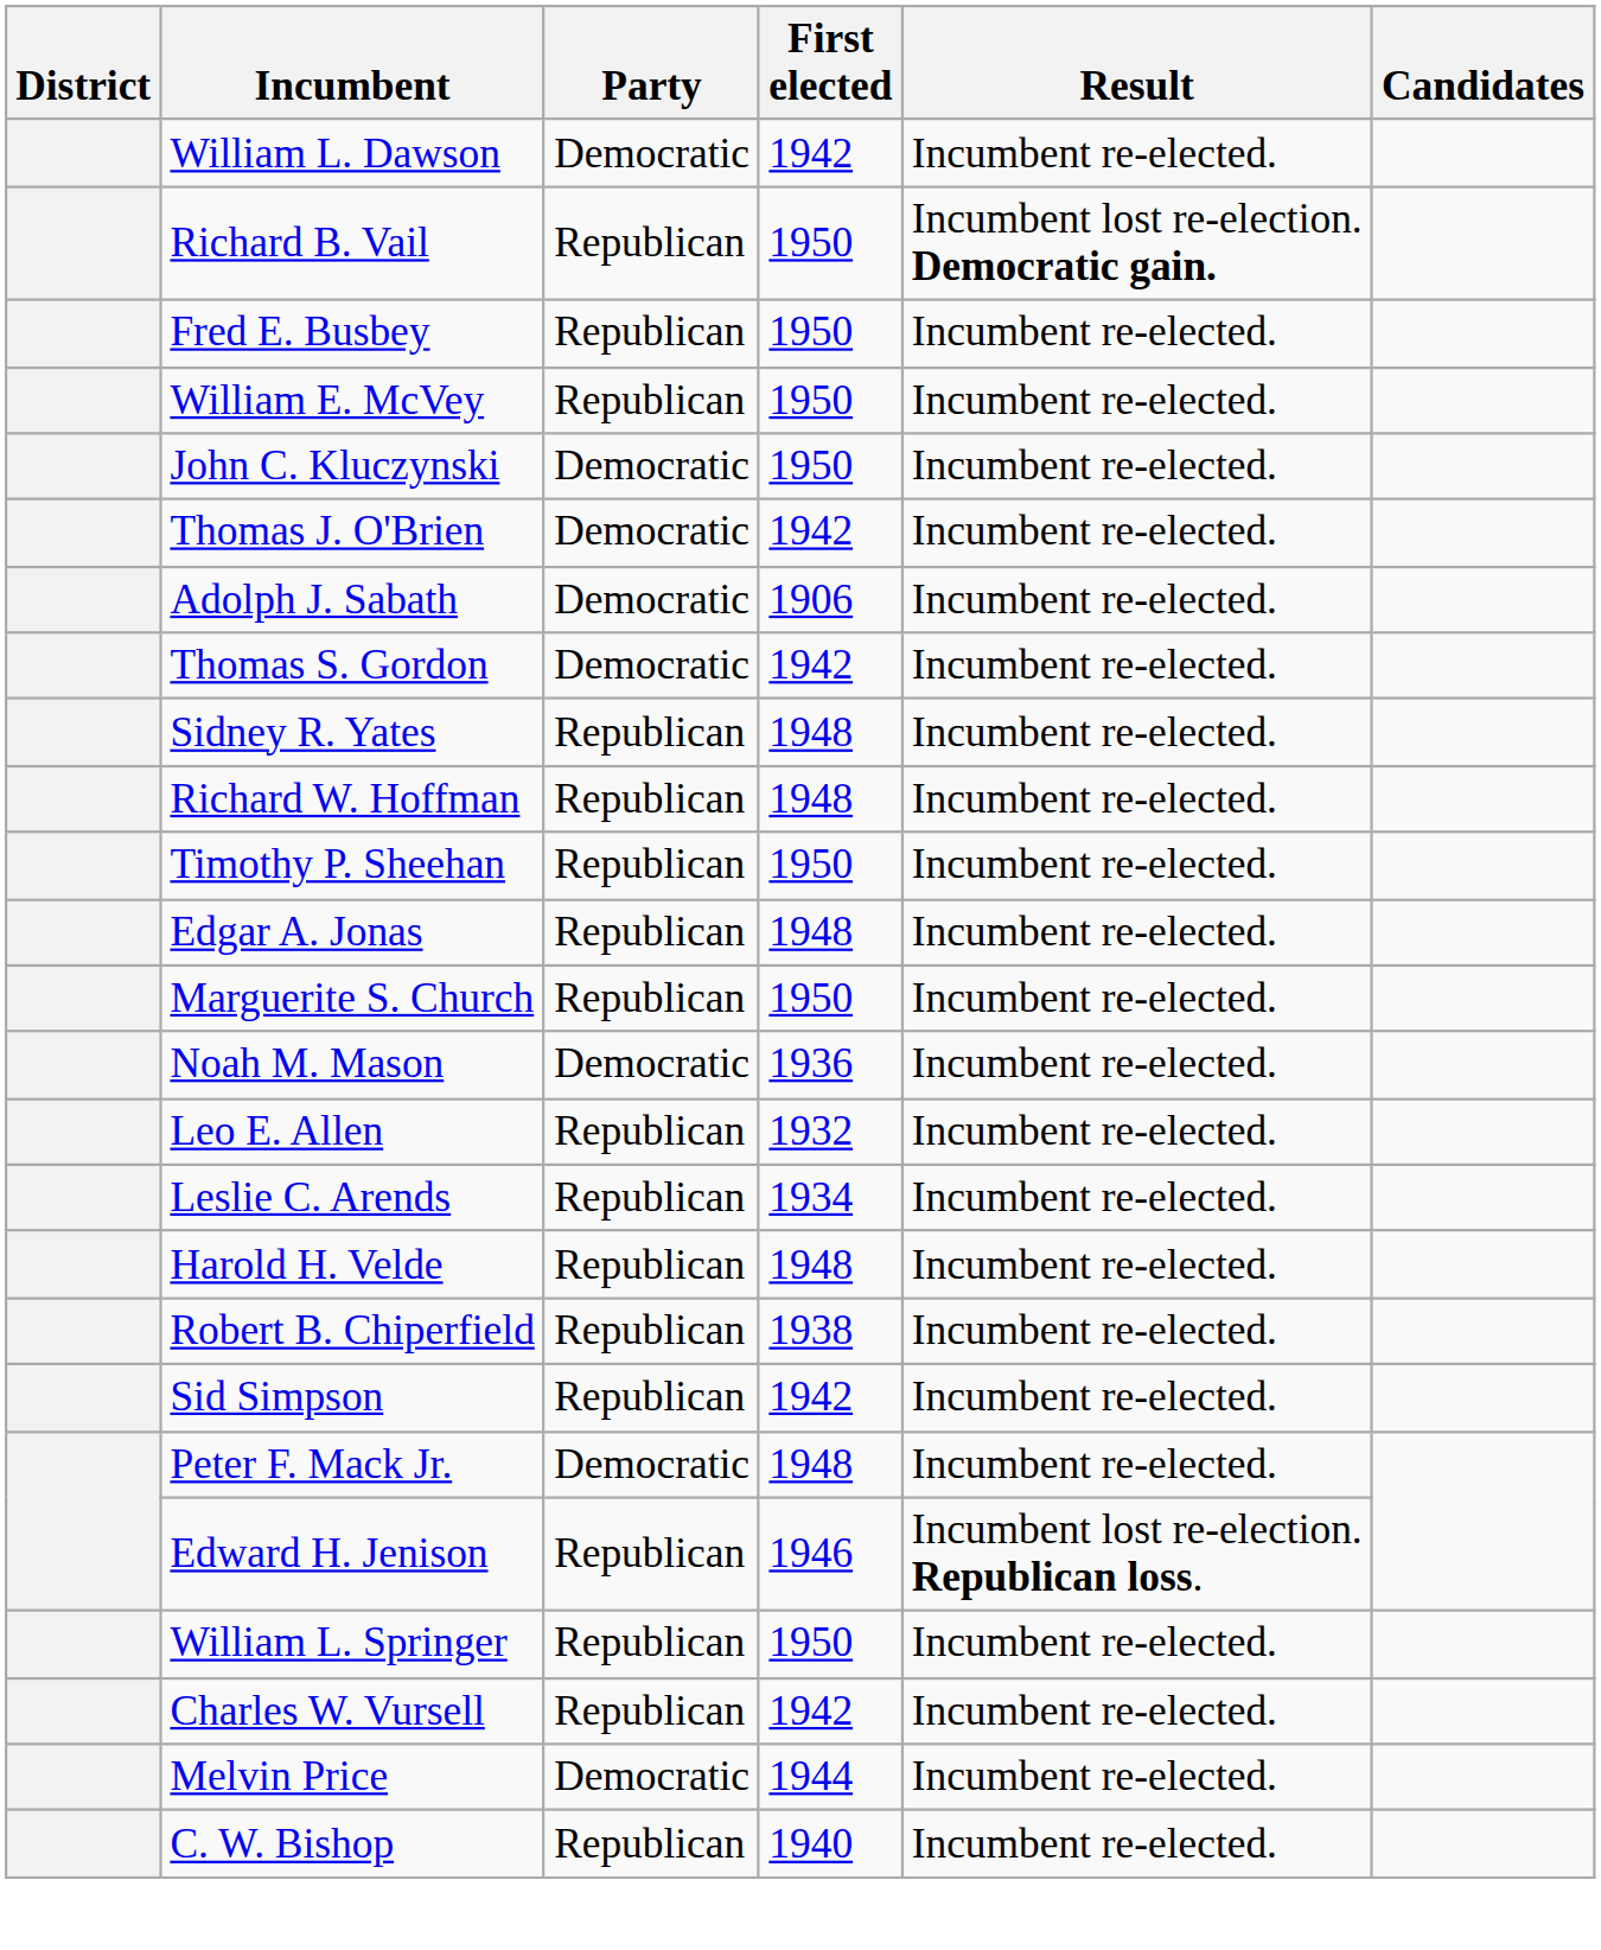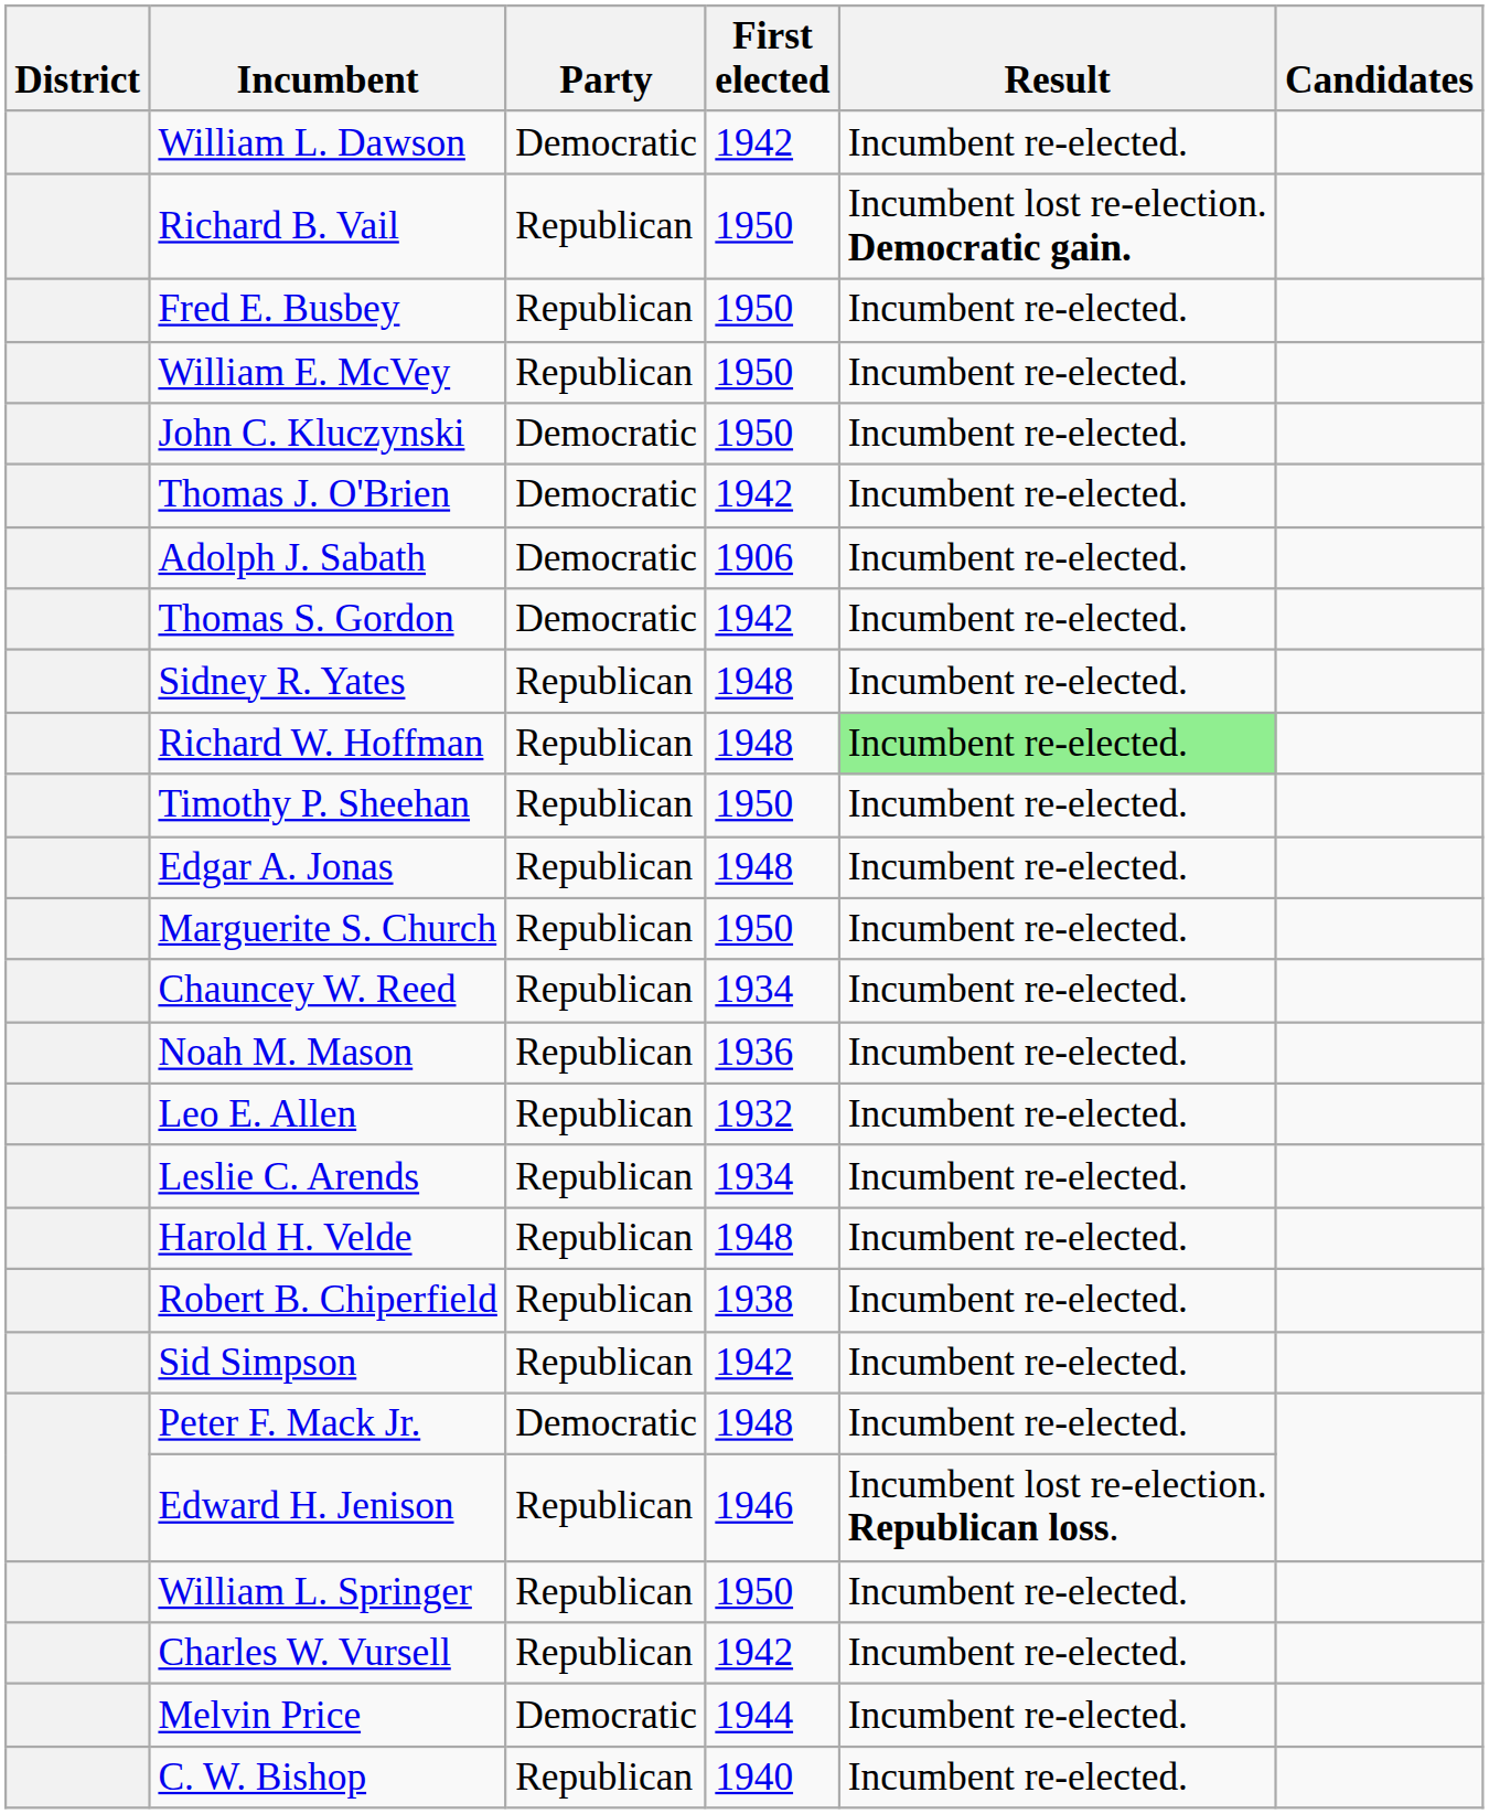Richard W. Hoffman | Result: no background -> lightgreen background
+ row: Chauncey W. Reed | Republican | 1934 | Incumbent re-elected.
Noah M. Mason | Party: Democratic -> Republican
